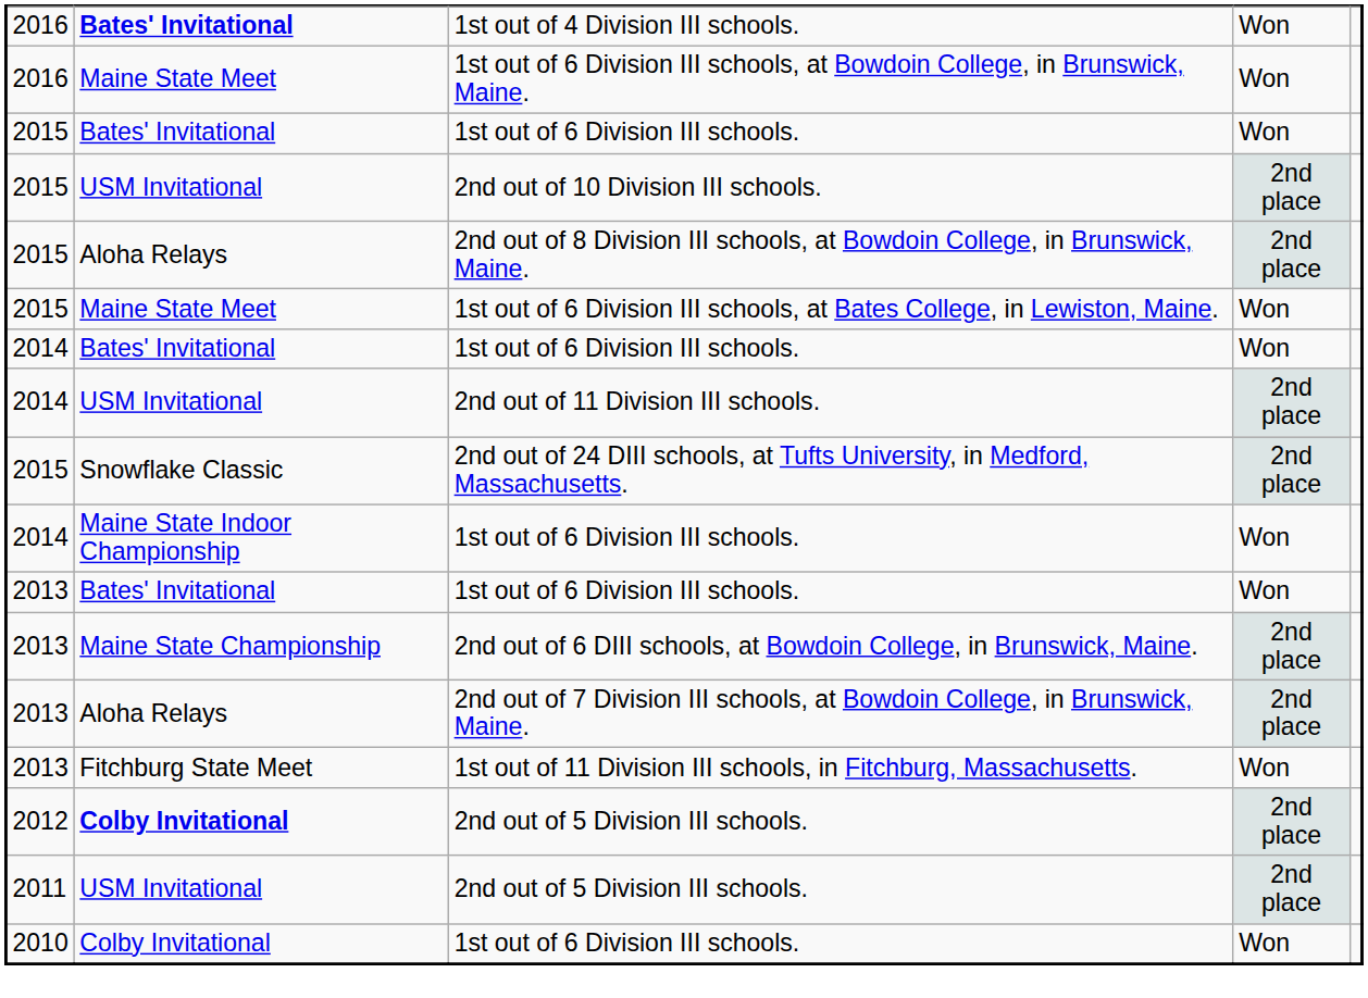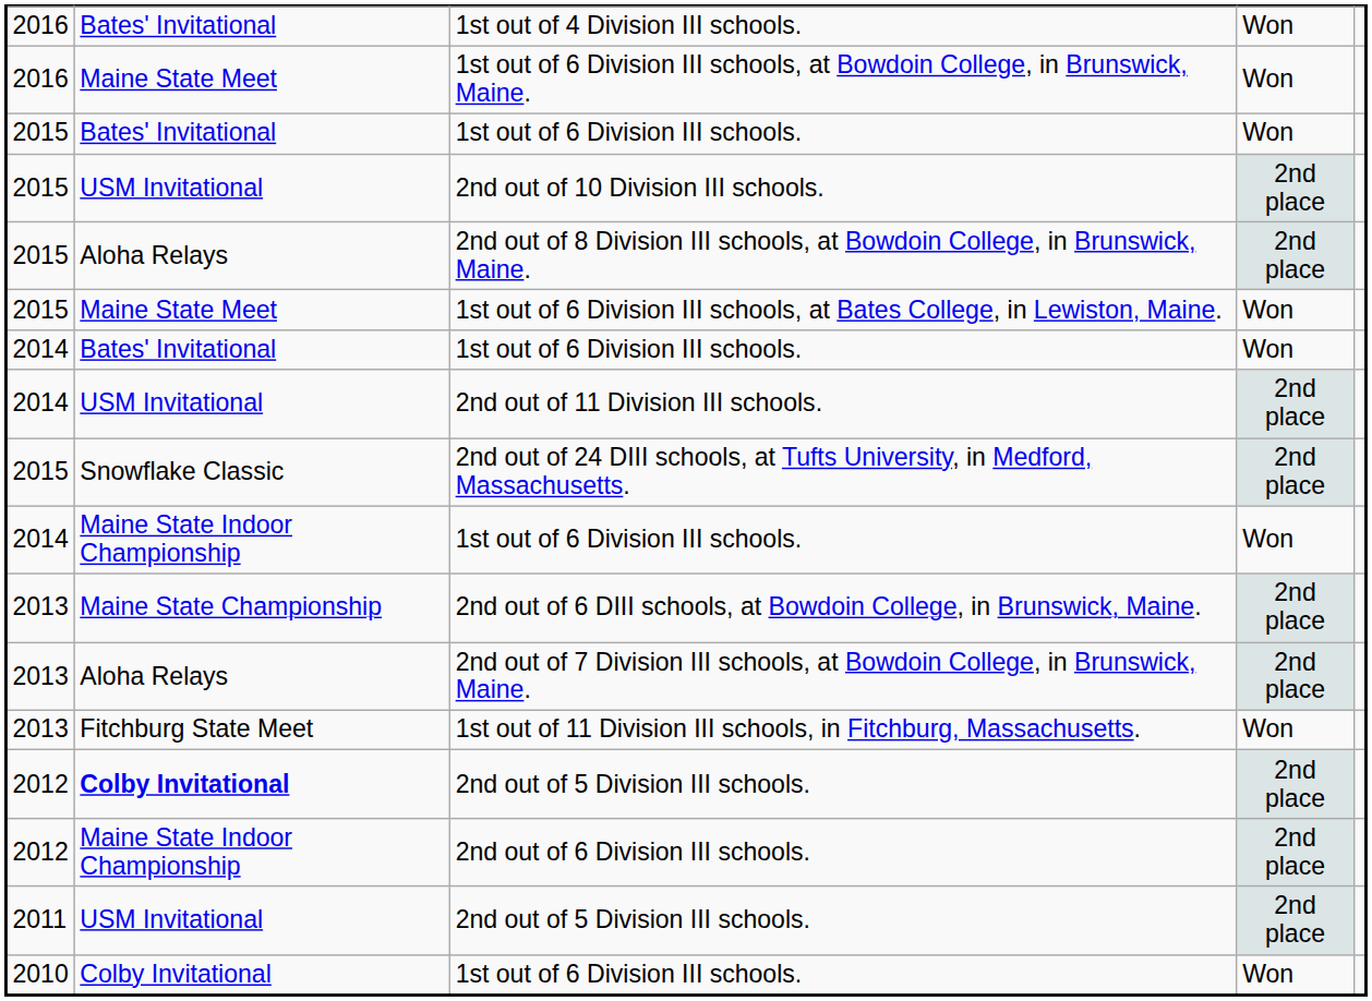1st out of 4 Division III schools. | column 2: bold -> normal
- row: 2013 | Bates' Invitational | 1st out of 6 Division III schools. | Won
+ row: 2012 | Maine State Indoor Championship | 2nd out of 6 Division III schools. | 2nd place
